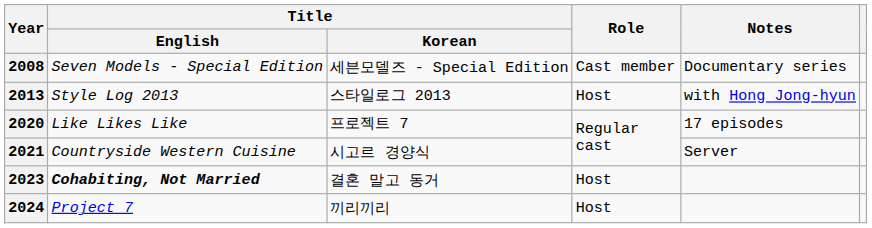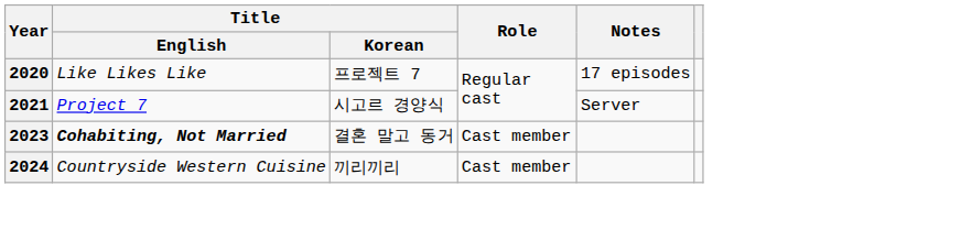- row: 2008 | Seven Models - Special Edition | 세븐모델즈 - Special Edition | Cast member | Documentary series
- row: 2013 | Style Log 2013 | 스타일로그 2013 | Host | with Hong Jong-hyun
2021 | Title / English: Countryside Western Cuisine -> Project 7
2023 | Role: Host -> Cast member
2024 | Title / English: Project 7 -> Countryside Western Cuisine
2024 | Role: Host -> Cast member
